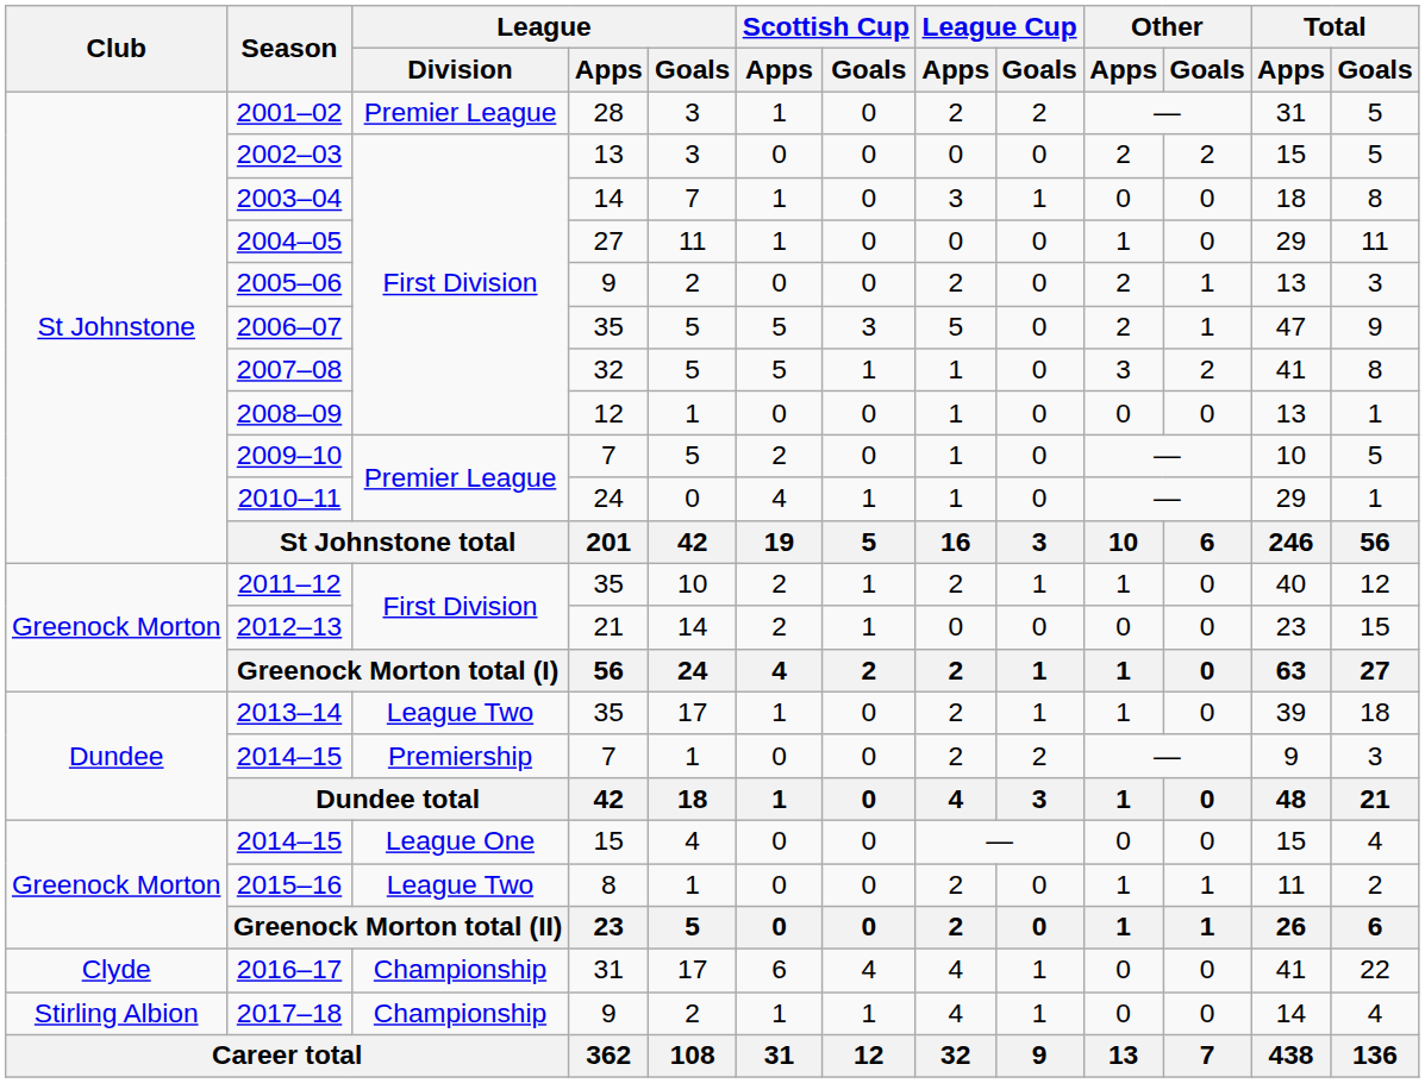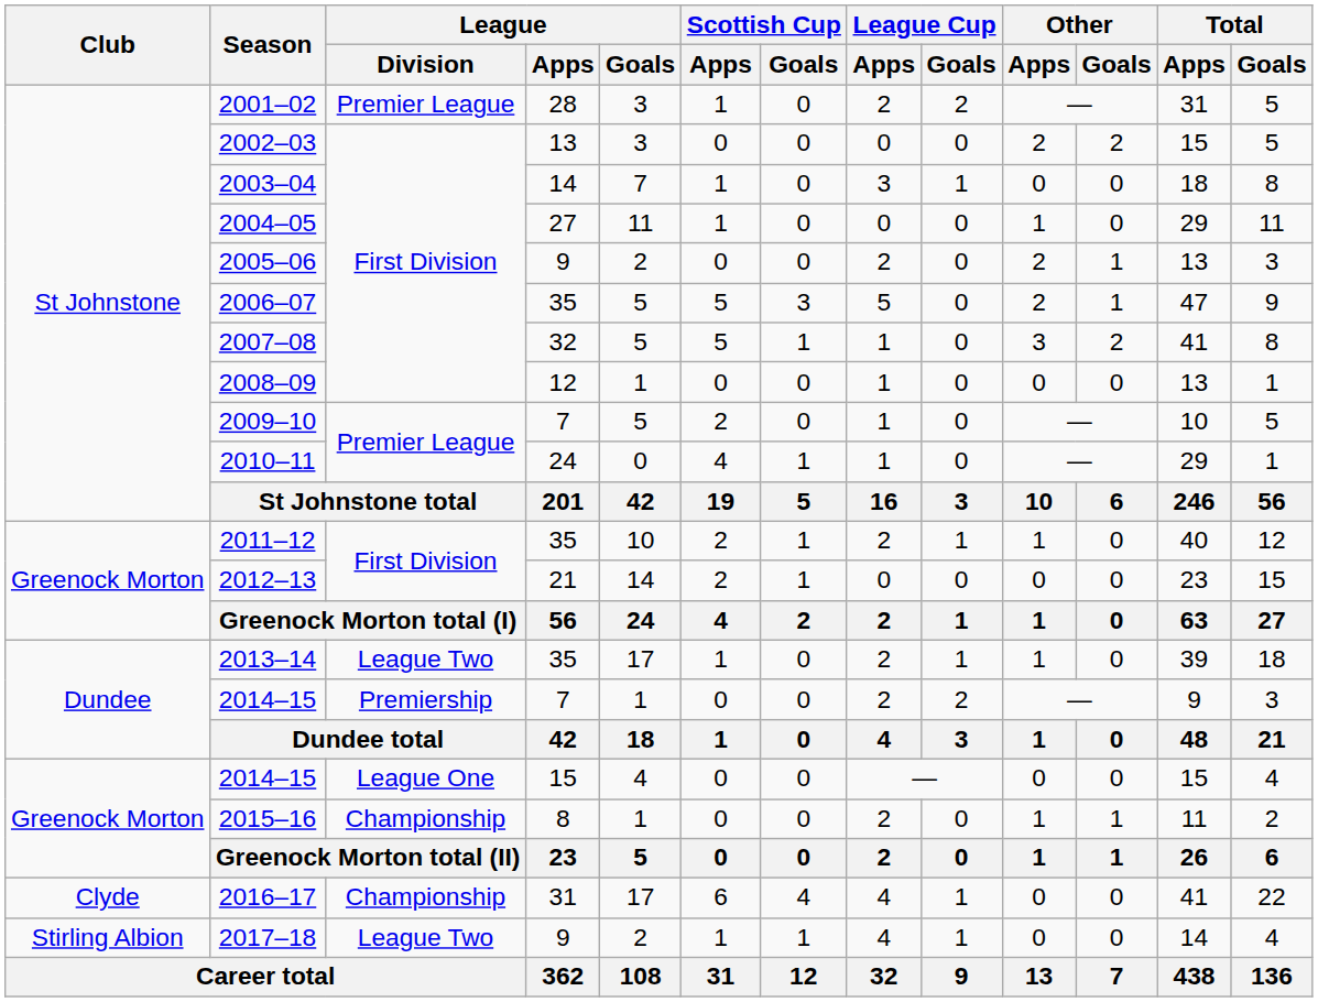2015–16 | League / Division: League Two -> Championship
2017–18 | League / Division: Championship -> League Two
